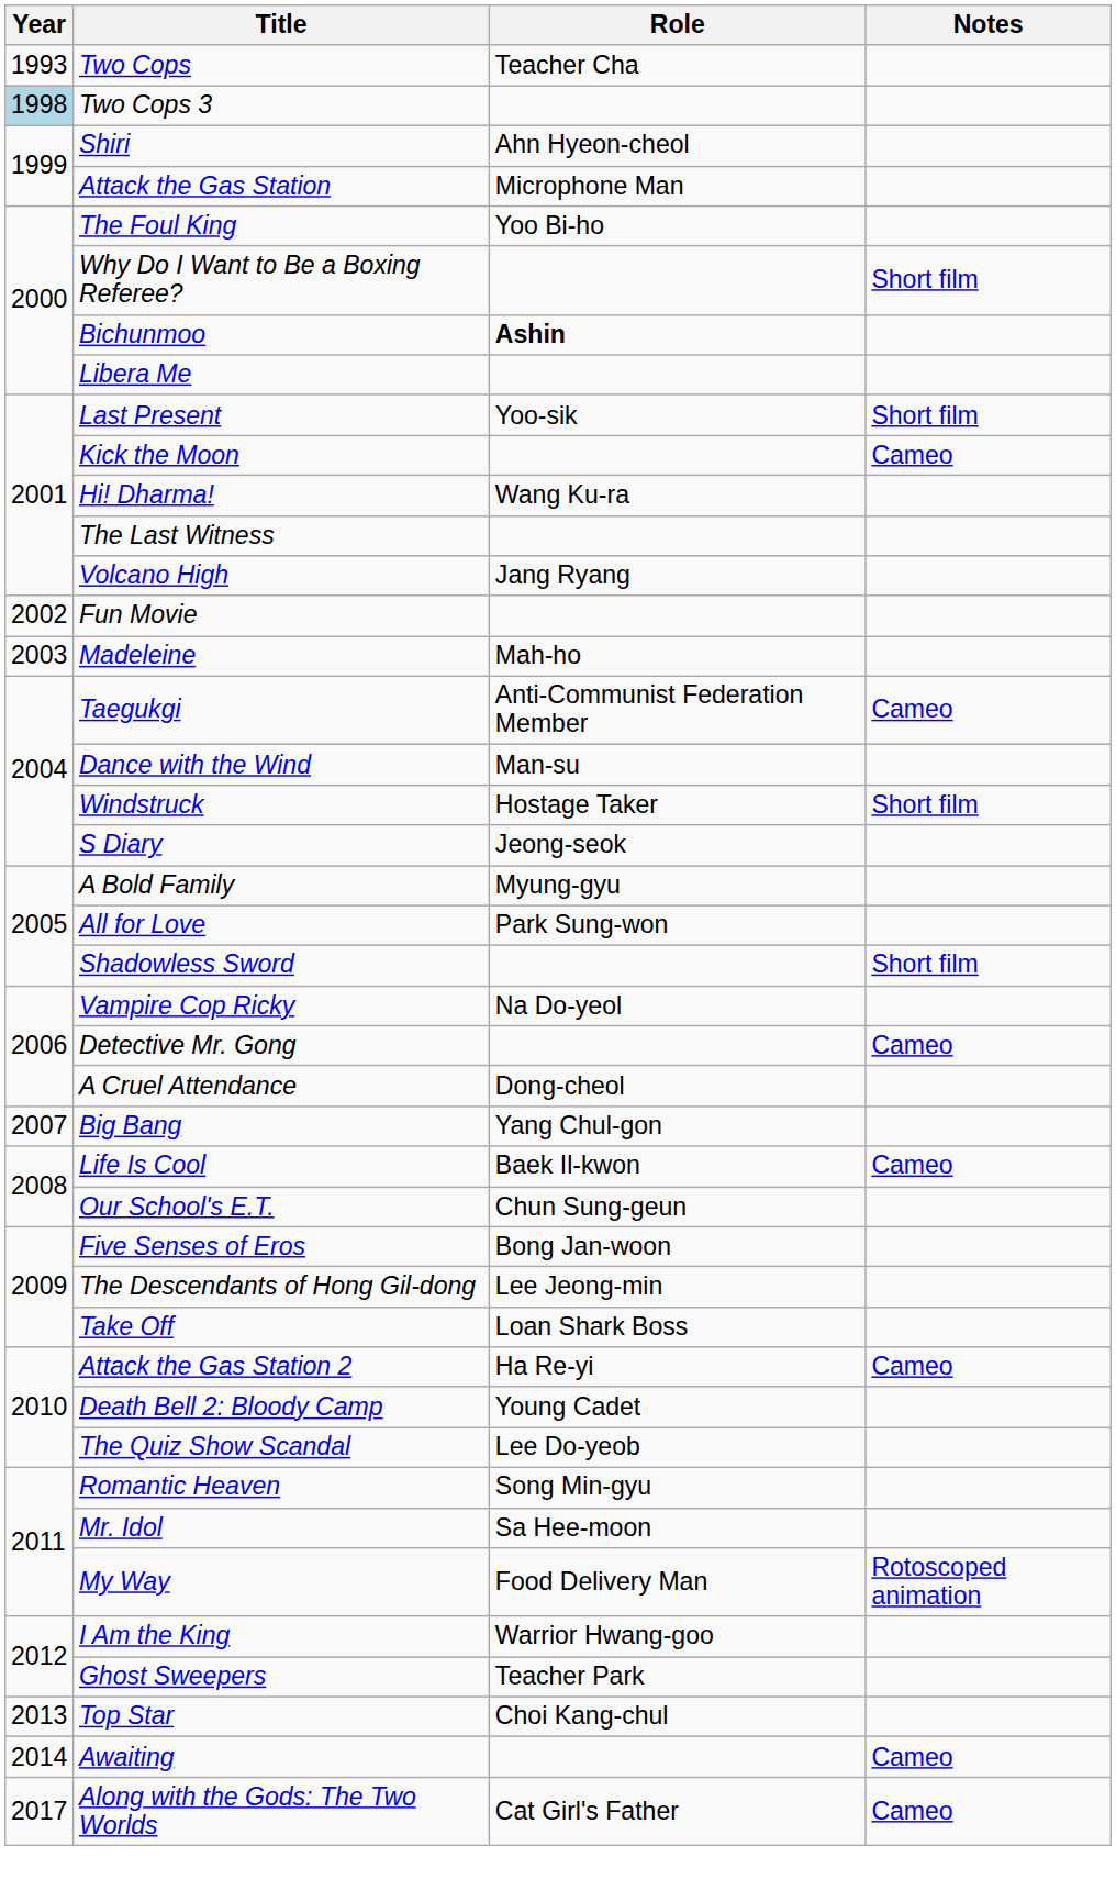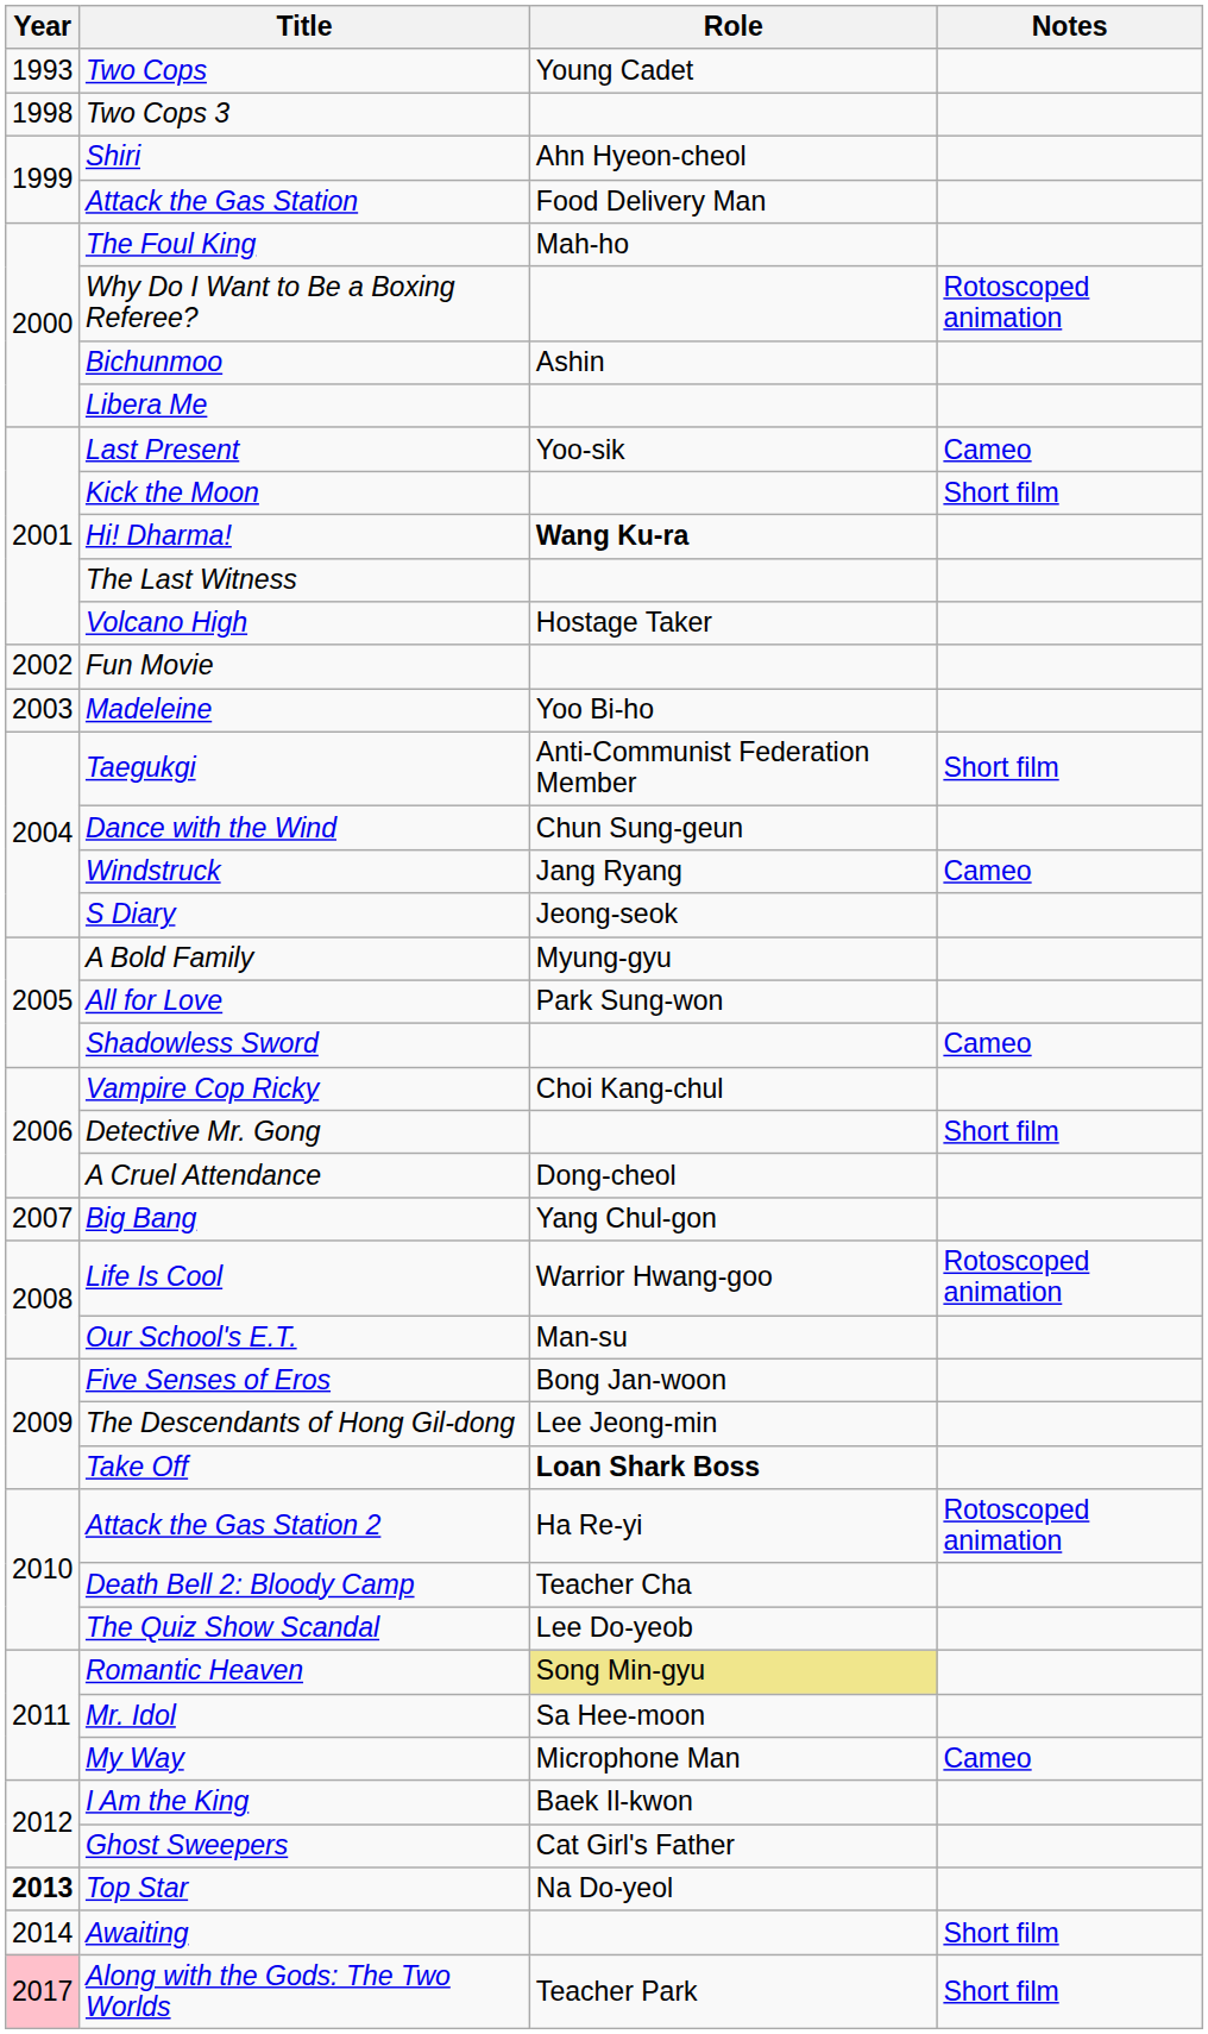Two Cops | Role: Teacher Cha -> Young Cadet
Two Cops 3 | Year: lightblue background -> no background
Attack the Gas Station | Role: Microphone Man -> Food Delivery Man
The Foul King | Role: Yoo Bi-ho -> Mah-ho
Why Do I Want to Be a Boxing Referee? | Notes: Short film -> Rotoscoped animation
Bichunmoo | Role: bold -> normal
Last Present | Notes: Short film -> Cameo
Kick the Moon | Notes: Cameo -> Short film
Hi! Dharma! | Role: normal -> bold
Volcano High | Role: Jang Ryang -> Hostage Taker
Madeleine | Role: Mah-ho -> Yoo Bi-ho
Taegukgi | Notes: Cameo -> Short film
Dance with the Wind | Role: Man-su -> Chun Sung-geun
Windstruck | Role: Hostage Taker -> Jang Ryang
Windstruck | Notes: Short film -> Cameo
Shadowless Sword | Notes: Short film -> Cameo
Vampire Cop Ricky | Role: Na Do-yeol -> Choi Kang-chul
Detective Mr. Gong | Notes: Cameo -> Short film
Life Is Cool | Role: Baek Il-kwon -> Warrior Hwang-goo
Life Is Cool | Notes: Cameo -> Rotoscoped animation
Our School's E.T. | Role: Chun Sung-geun -> Man-su
Take Off | Role: normal -> bold
Attack the Gas Station 2 | Notes: Cameo -> Rotoscoped animation
Death Bell 2: Bloody Camp | Role: Young Cadet -> Teacher Cha
Romantic Heaven | Role: no background -> khaki background
My Way | Role: Food Delivery Man -> Microphone Man
My Way | Notes: Rotoscoped animation -> Cameo
I Am the King | Role: Warrior Hwang-goo -> Baek Il-kwon
Ghost Sweepers | Role: Teacher Park -> Cat Girl's Father
Top Star | Year: normal -> bold
Top Star | Role: Choi Kang-chul -> Na Do-yeol
Awaiting | Notes: Cameo -> Short film
Along with the Gods: The Two Worlds | Year: no background -> pink background
Along with the Gods: The Two Worlds | Role: Cat Girl's Father -> Teacher Park
Along with the Gods: The Two Worlds | Notes: Cameo -> Short film
